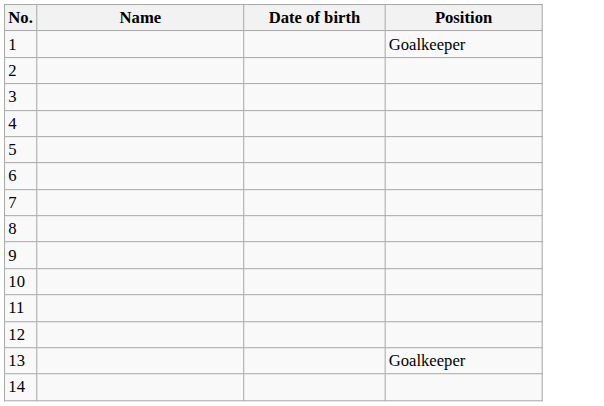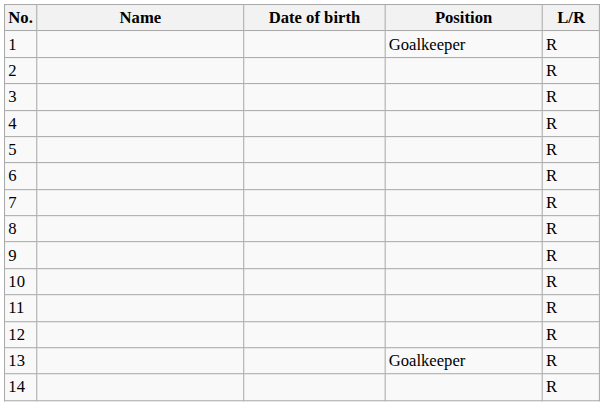+ column: L/R | R | R | R | R | R | R | R | R | R | R | R | R | R | R
